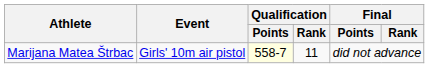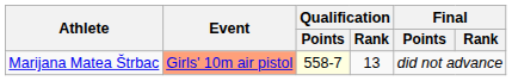Marijana Matea Štrbac | Event: no background -> lightsalmon background
Marijana Matea Štrbac | Qualification / Rank: 11 -> 13
